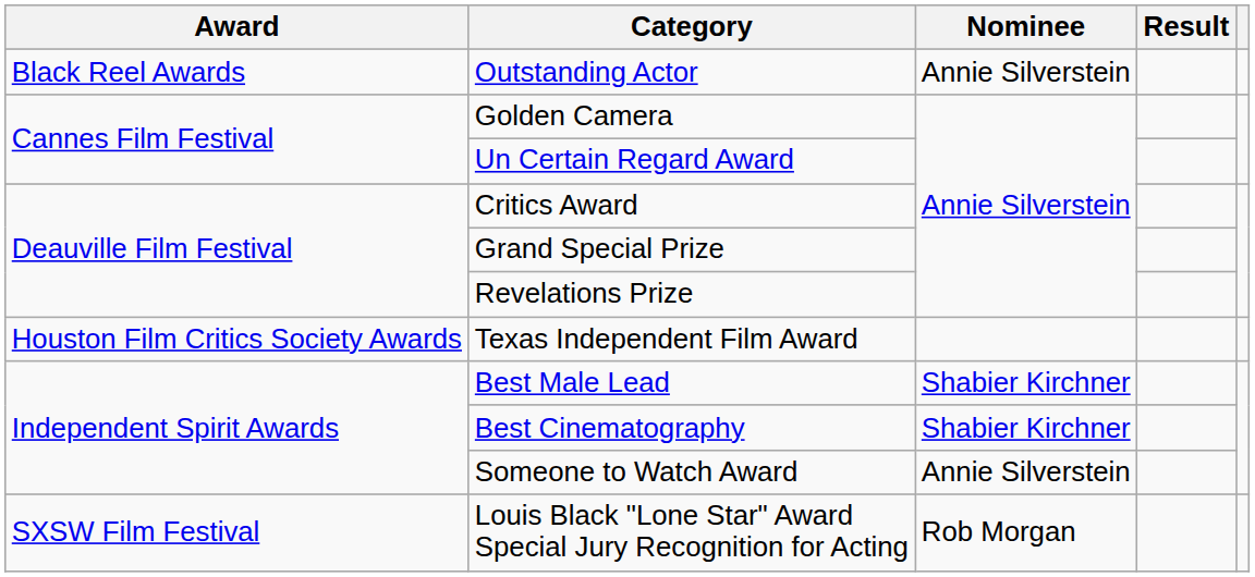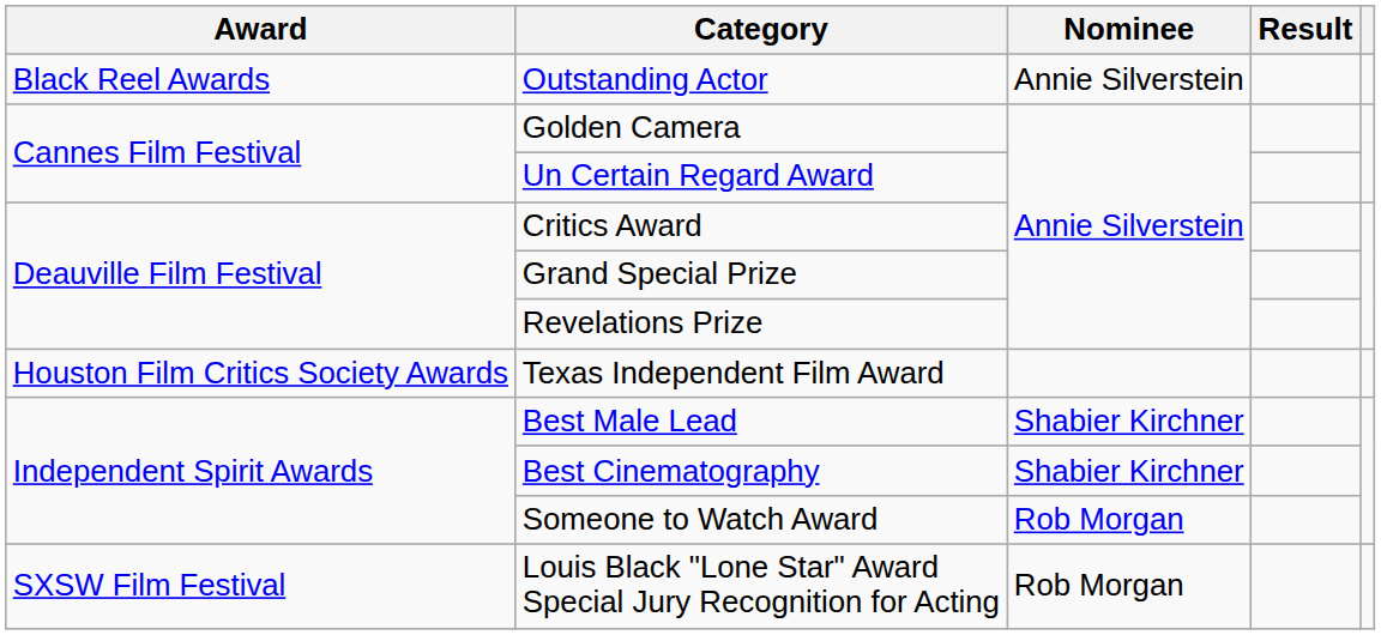Someone to Watch Award | Nominee: Annie Silverstein -> Rob Morgan
